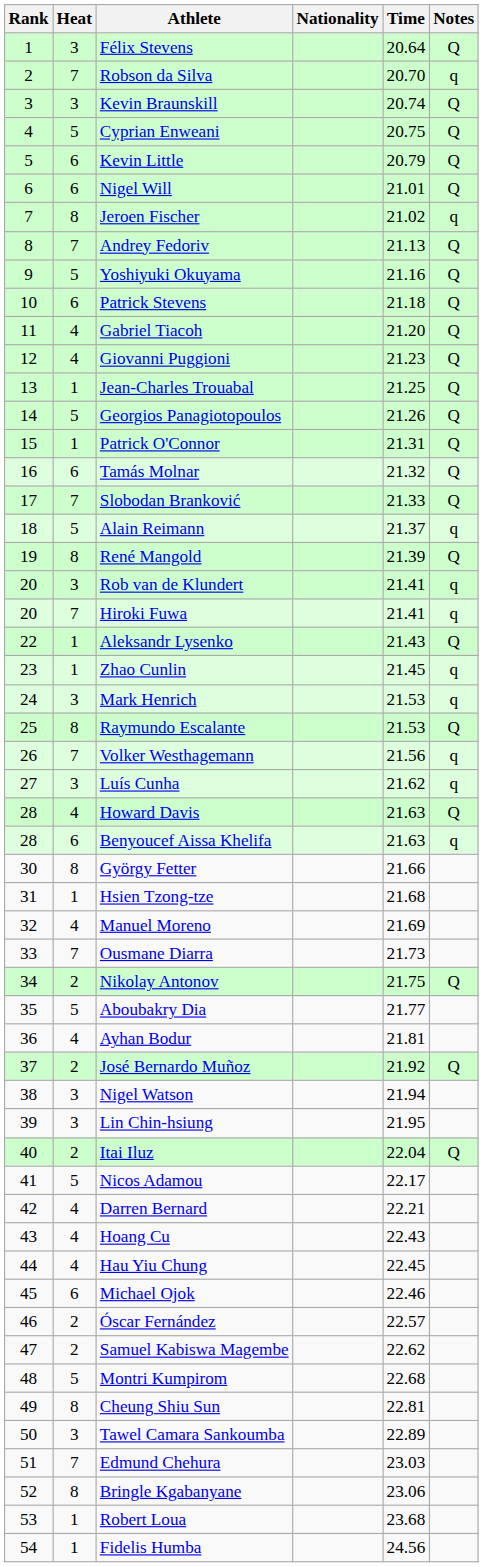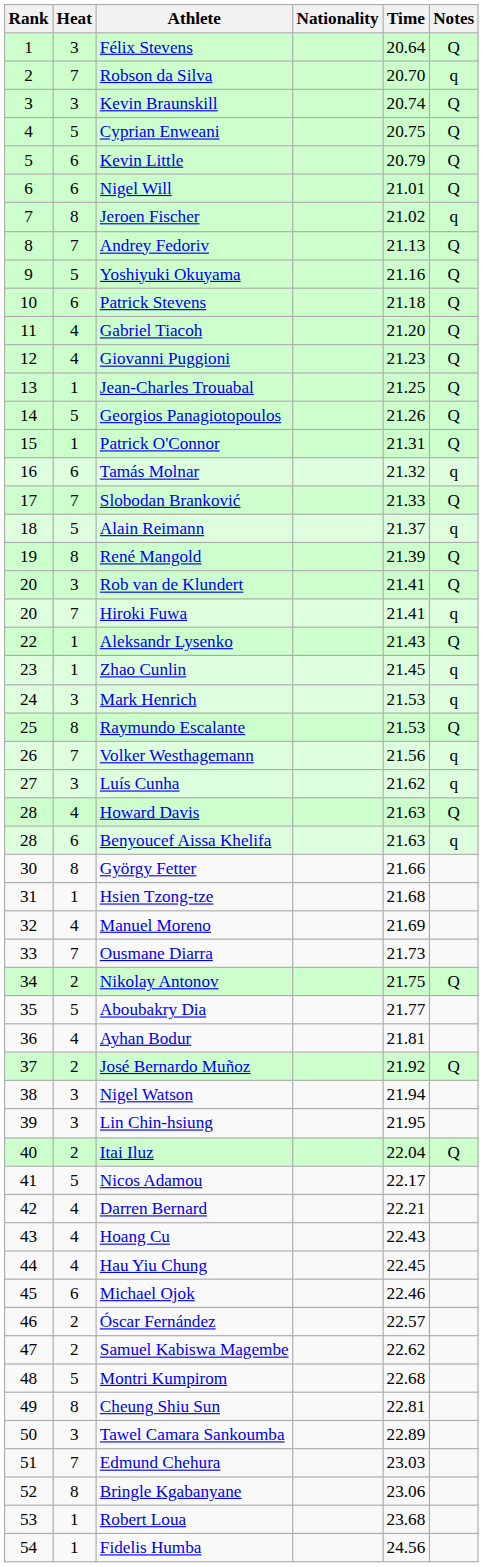Tamás Molnar | Notes: Q -> q
Rob van de Klundert | Notes: q -> Q
